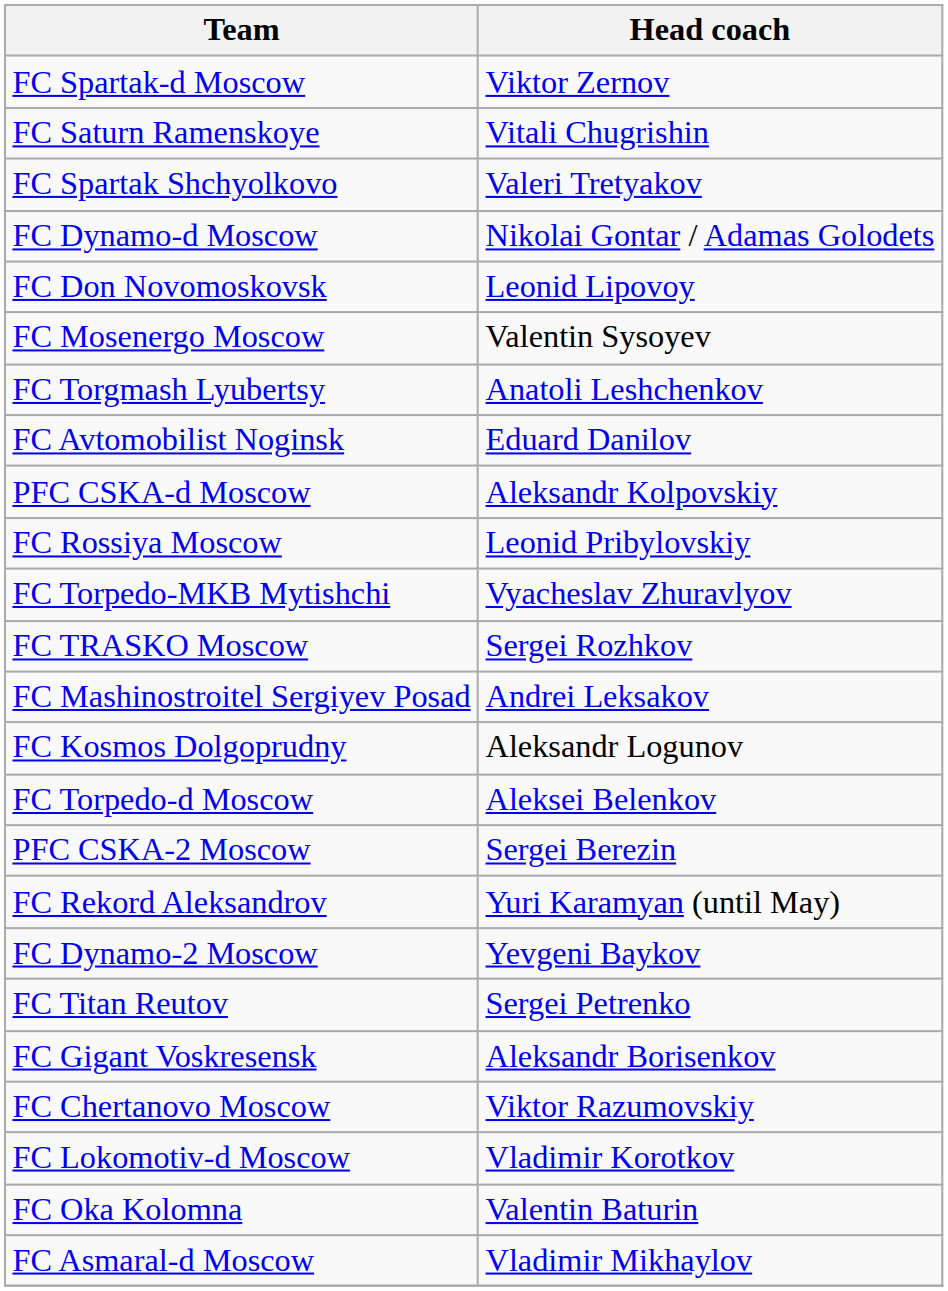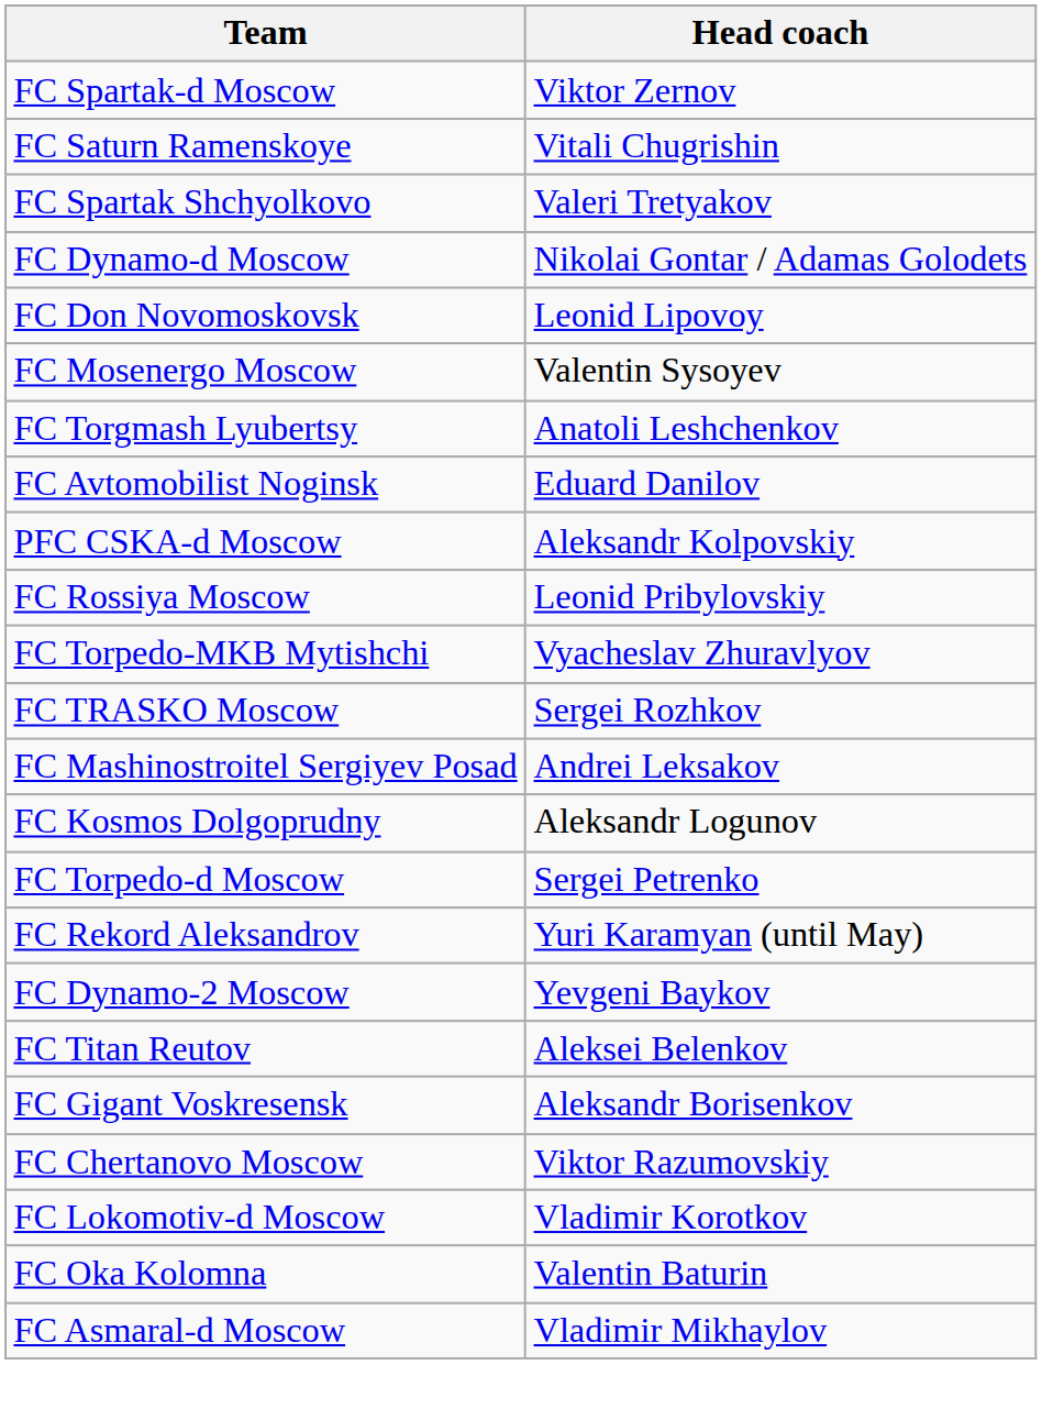FC Torpedo-d Moscow | Head coach: Aleksei Belenkov -> Sergei Petrenko
- row: PFC CSKA-2 Moscow | Sergei Berezin
FC Titan Reutov | Head coach: Sergei Petrenko -> Aleksei Belenkov
